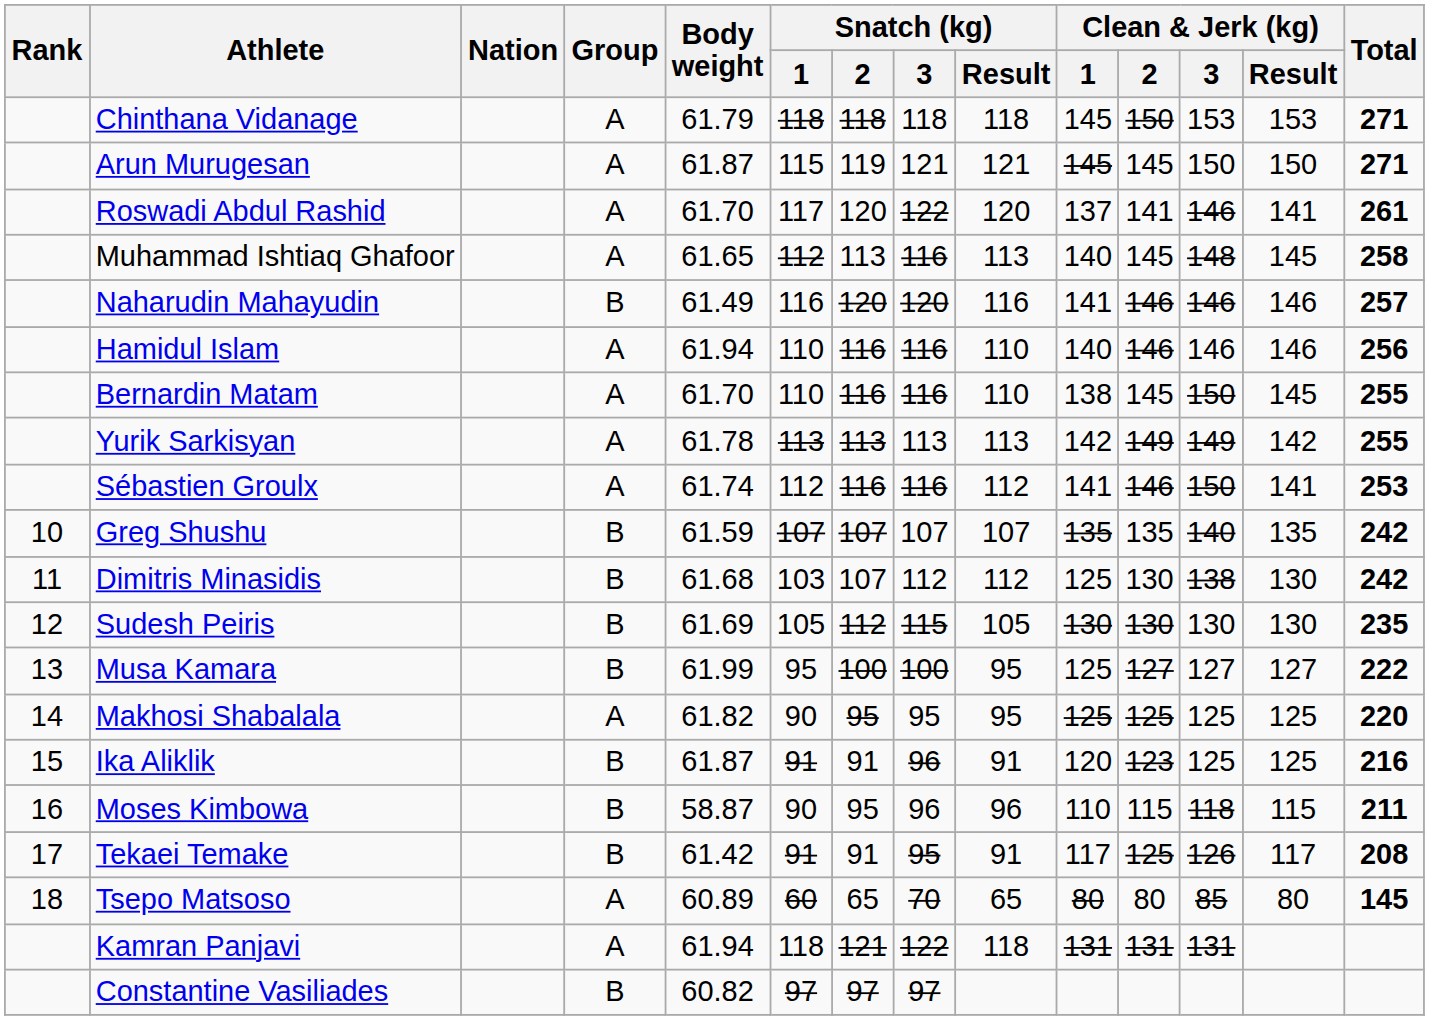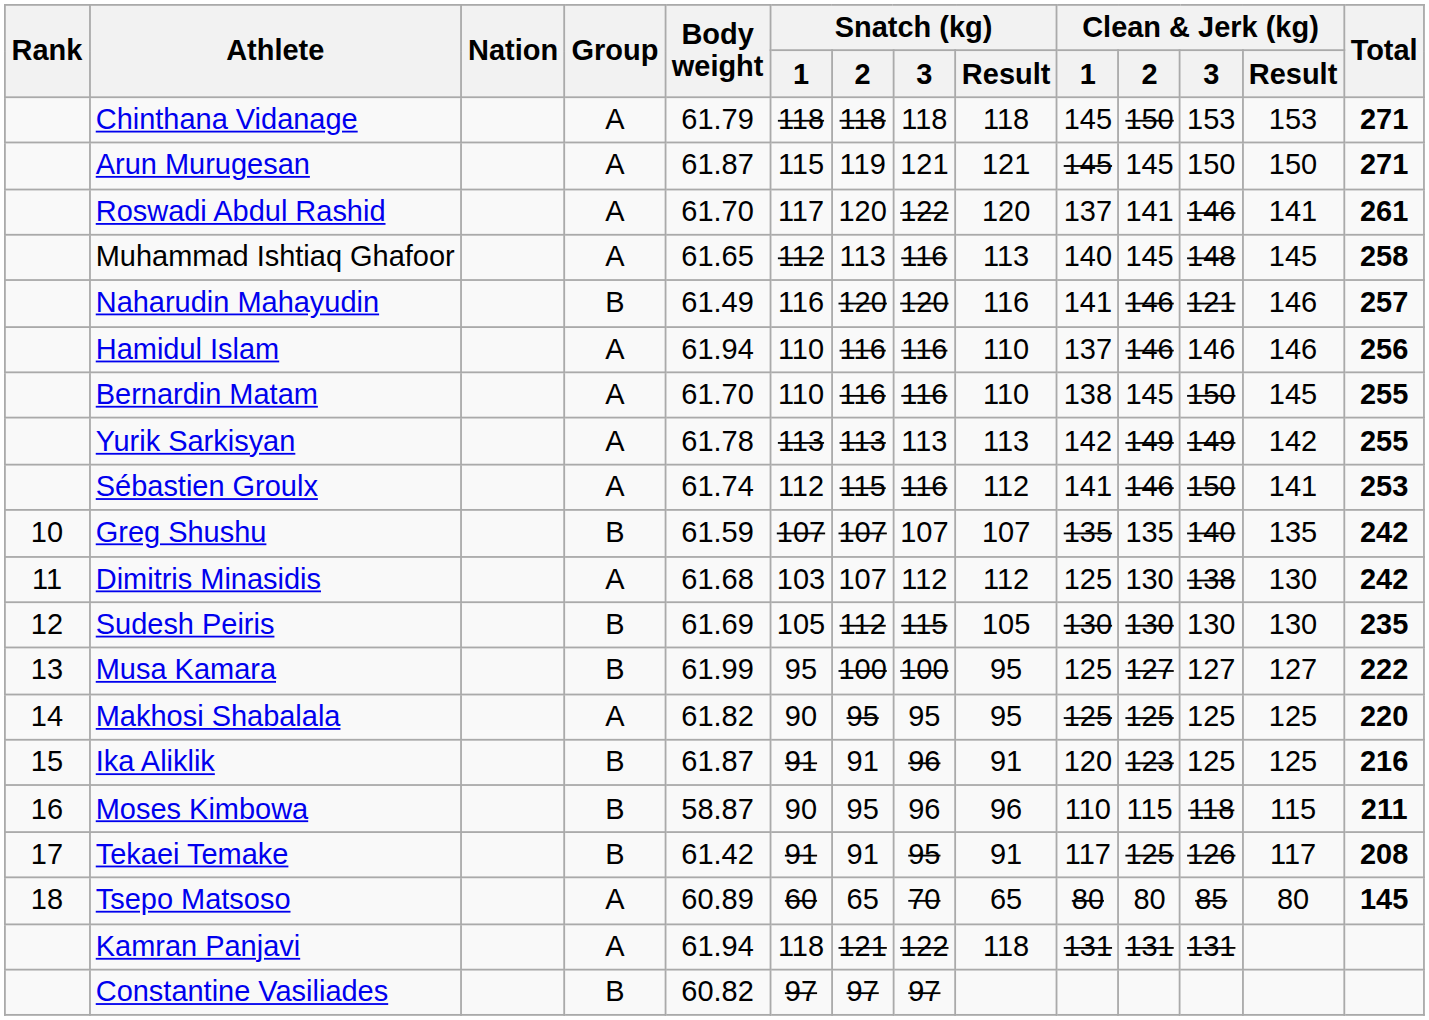Naharudin Mahayudin | Clean & Jerk (kg) / 3: 146 -> 121
Hamidul Islam | Clean & Jerk (kg) / 1: 140 -> 137
Sébastien Groulx | Snatch (kg) / 2: 116 -> 115
Dimitris Minasidis | Group: B -> A
